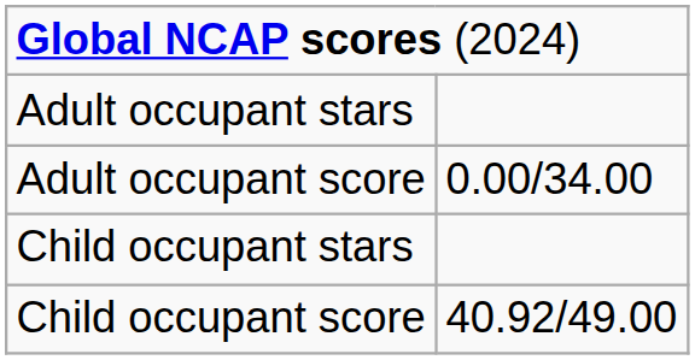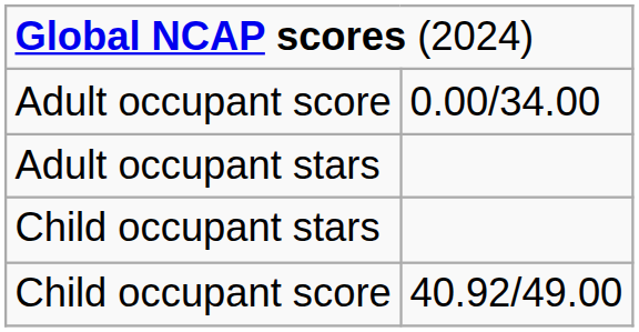rows swapped: Adult occupant stars <-> Adult occupant score
